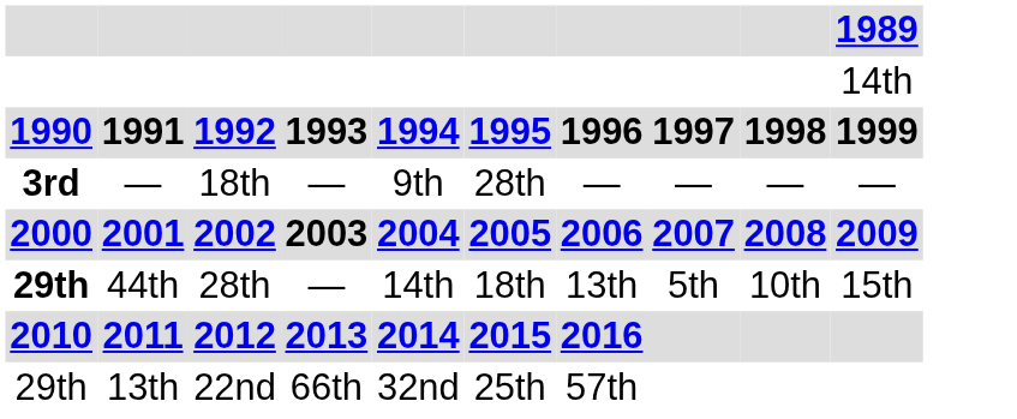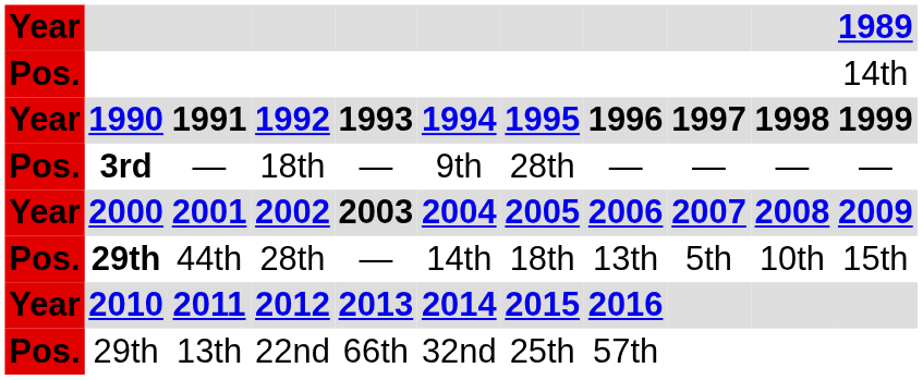+ column: Year | Pos. | Year | Pos. | Year | Pos. | Year | Pos.
